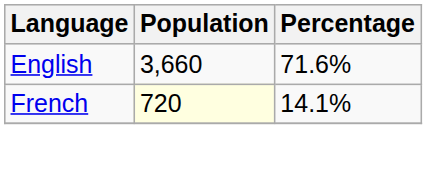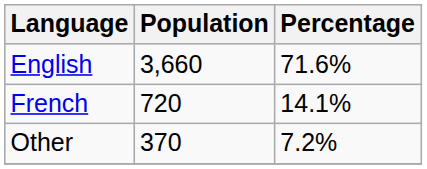French | Population: lightyellow background -> no background
+ row: Other | 370 | 7.2%
